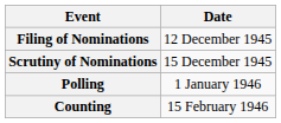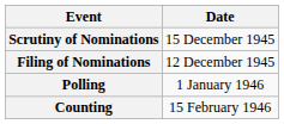rows swapped: Filing of Nominations <-> Scrutiny of Nominations
